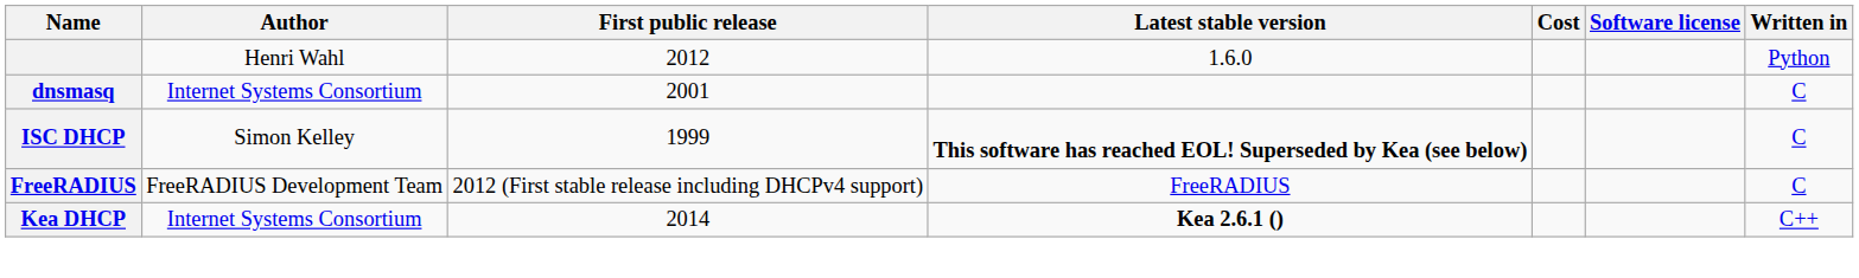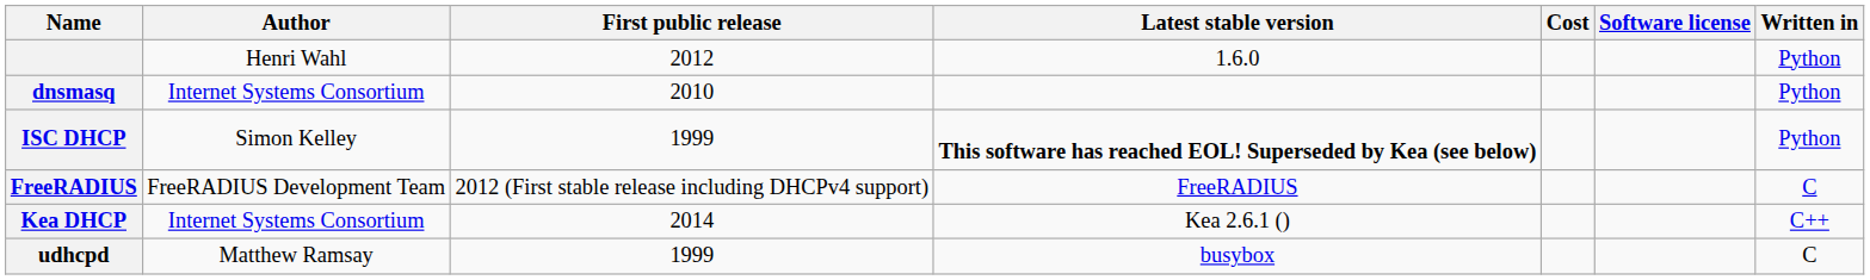dnsmasq | First public release: 2001 -> 2010
dnsmasq | Written in: C -> Python
ISC DHCP | Written in: C -> Python
Kea DHCP | Latest stable version: bold -> normal
+ row: udhcpd | Matthew Ramsay | 1999 | busybox | C
